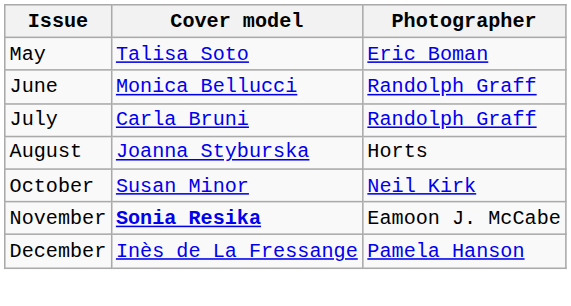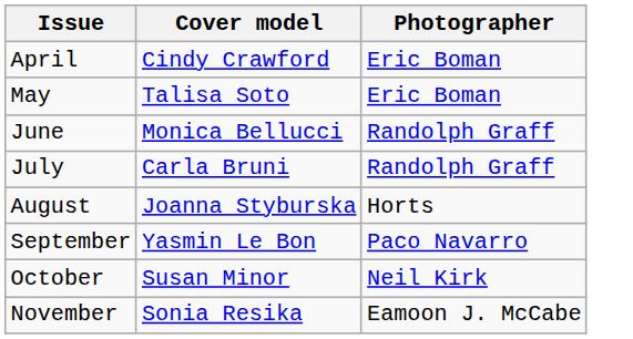+ row: April | Cindy Crawford | Eric Boman
+ row: September | Yasmin Le Bon | Paco Navarro
November | Cover model: bold -> normal
- row: December | Inès de La Fressange | Pamela Hanson
